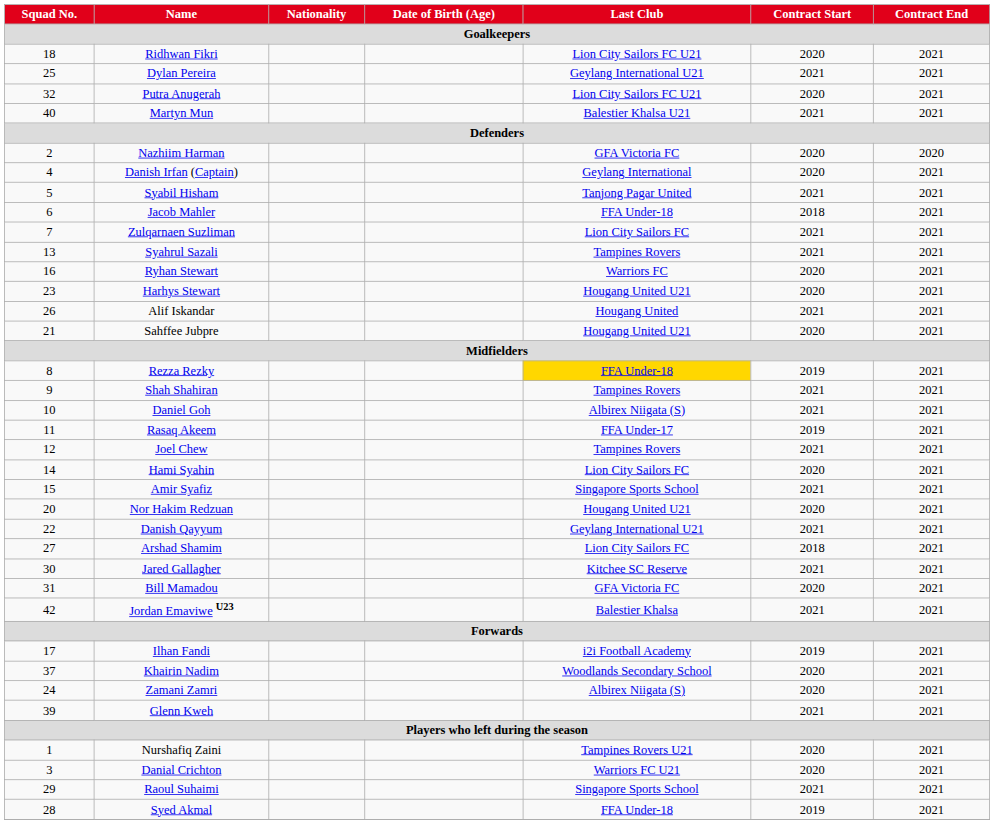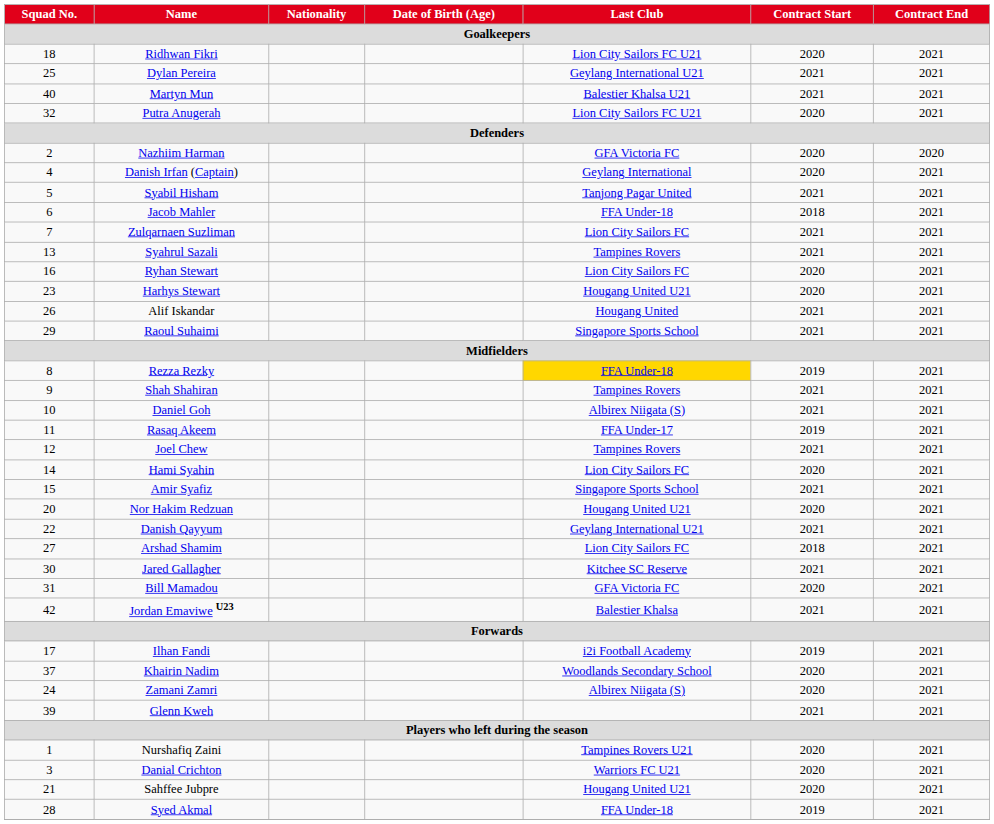rows swapped: Putra Anugerah <-> Martyn Mun
Ryhan Stewart | Last Club: Warriors FC -> Lion City Sailors FC
rows swapped: Raoul Suhaimi <-> Sahffee Jubpre
